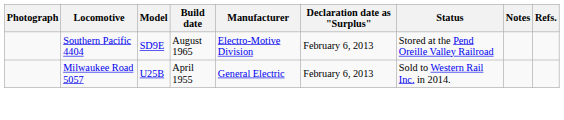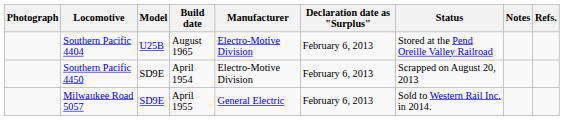Southern Pacific 4404 | Model: SD9E -> U25B
+ row: Southern Pacific 4450 | SD9E | April 1954 | Electro-Motive Division | February 6, 2013 | Scrapped on August 20, 2013
Milwaukee Road 5057 | Model: U25B -> SD9E
